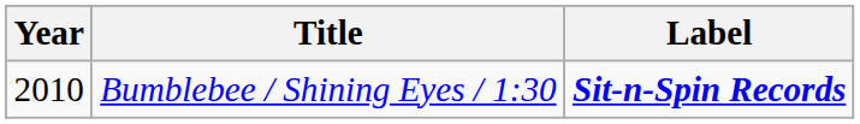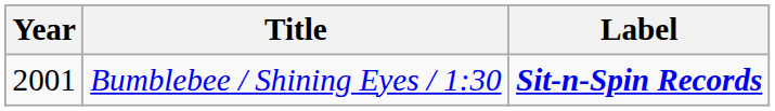Bumblebee / Shining Eyes / 1:30 | Year: 2010 -> 2001
